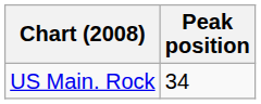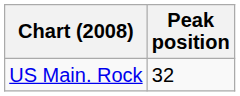US Main. Rock | Peak position: 34 -> 32
